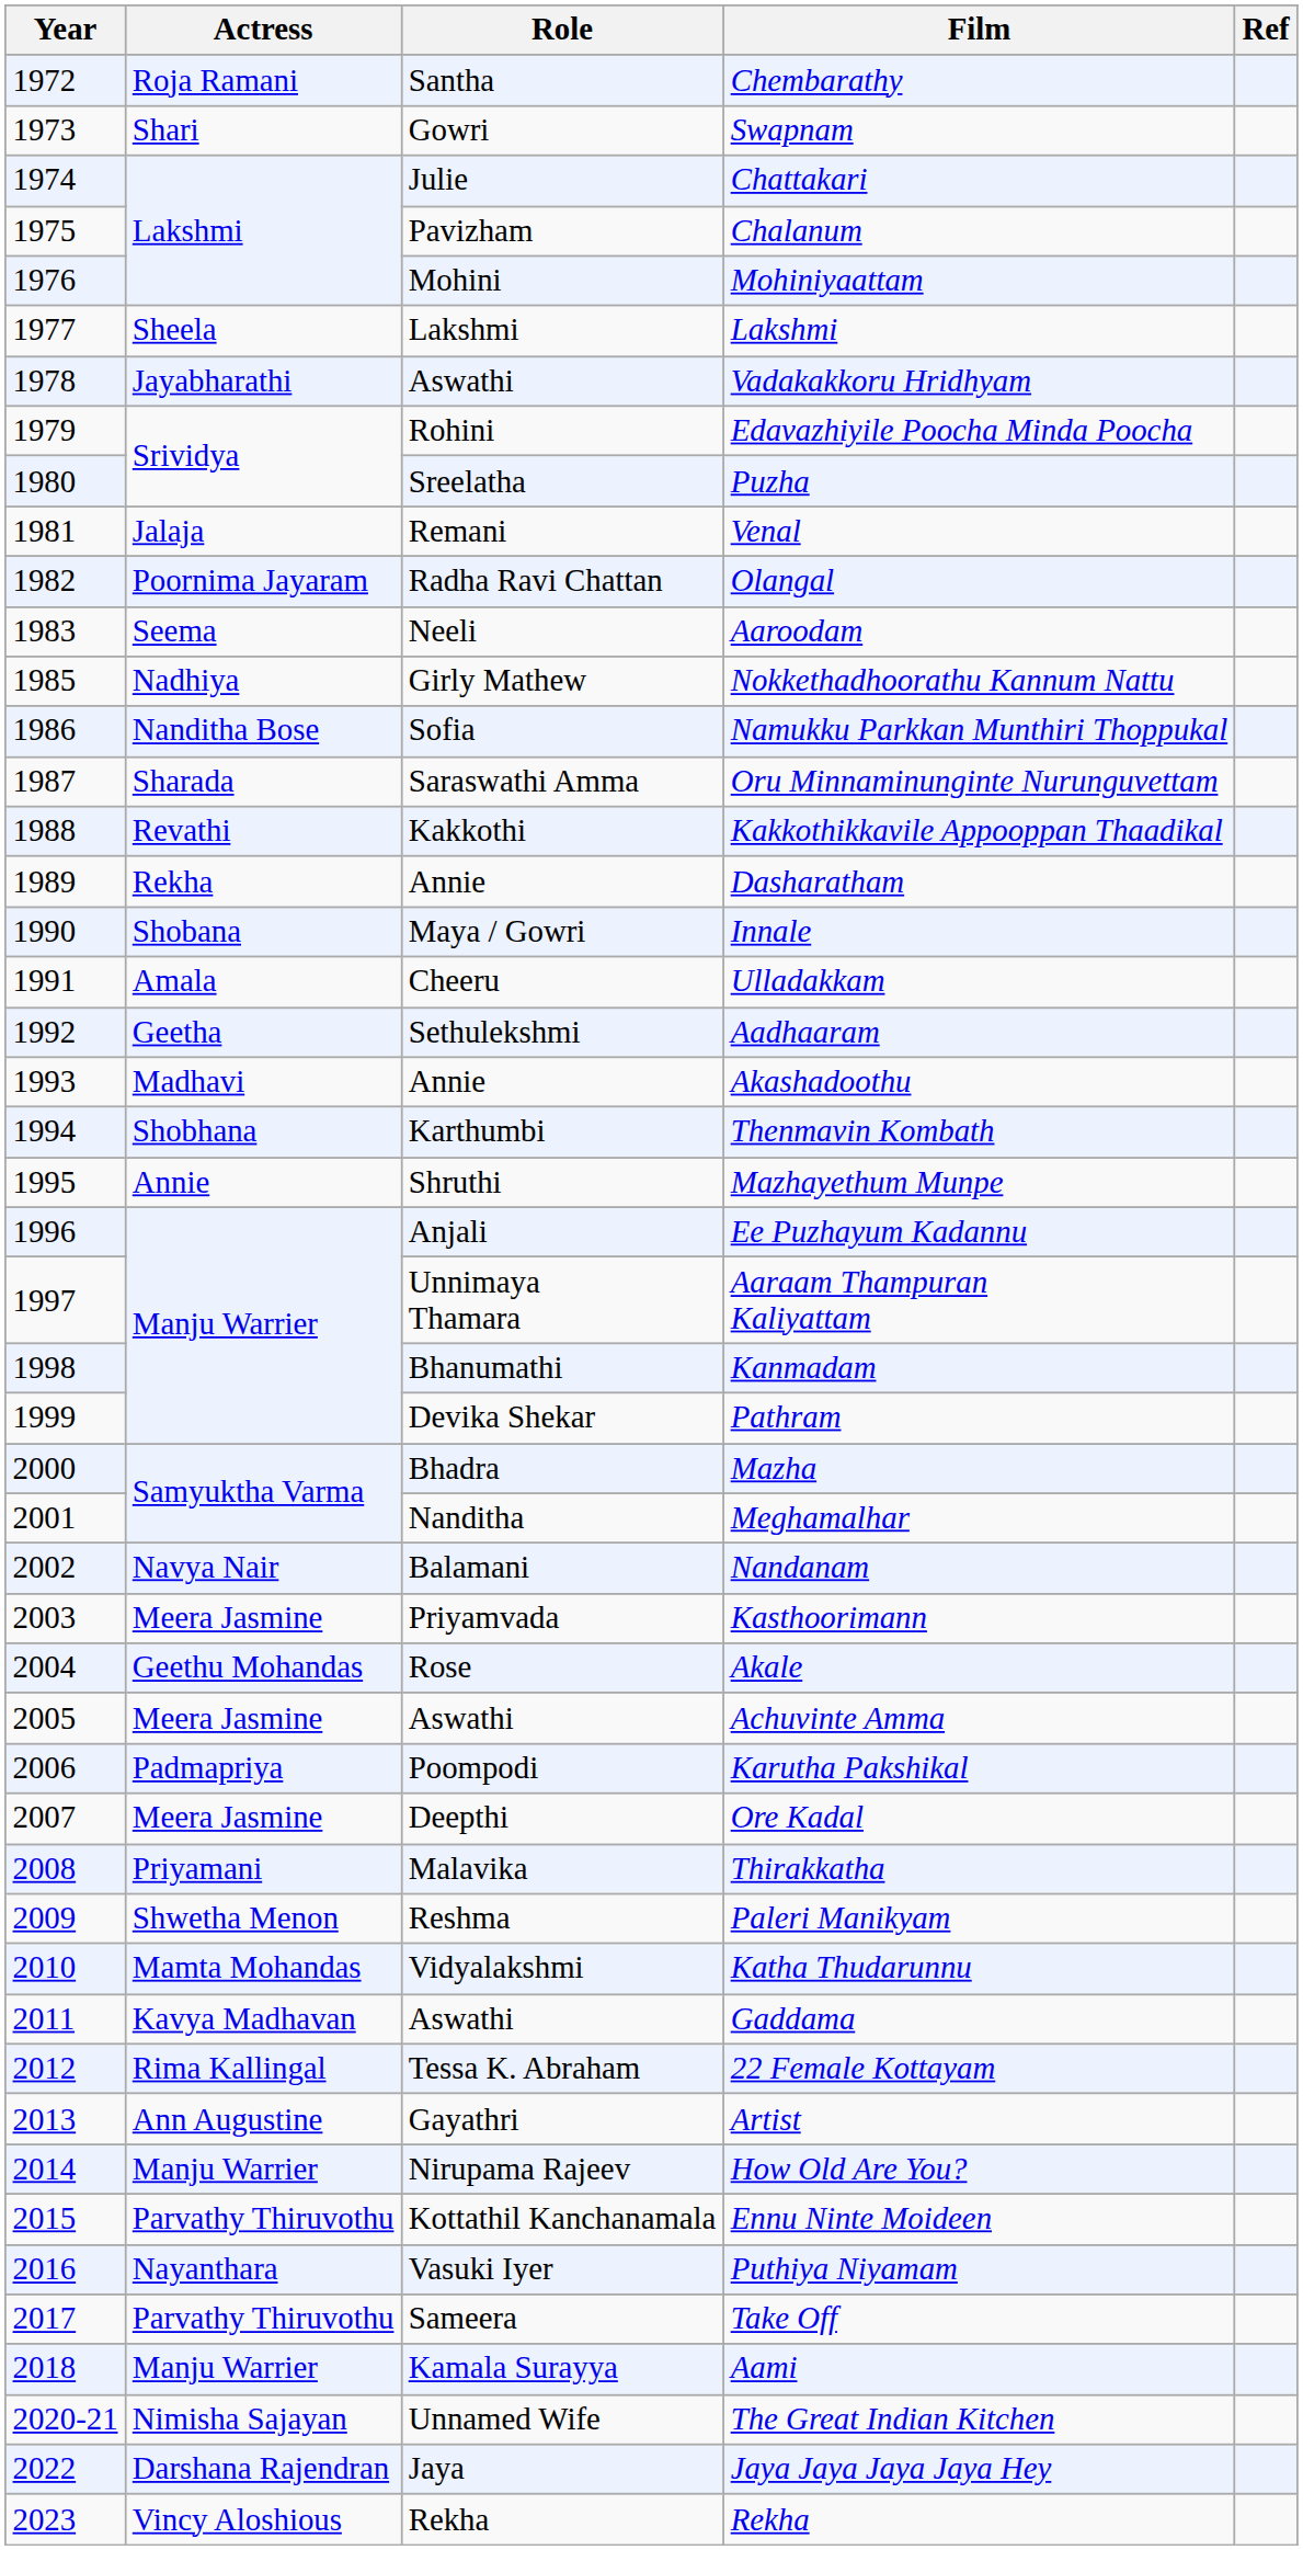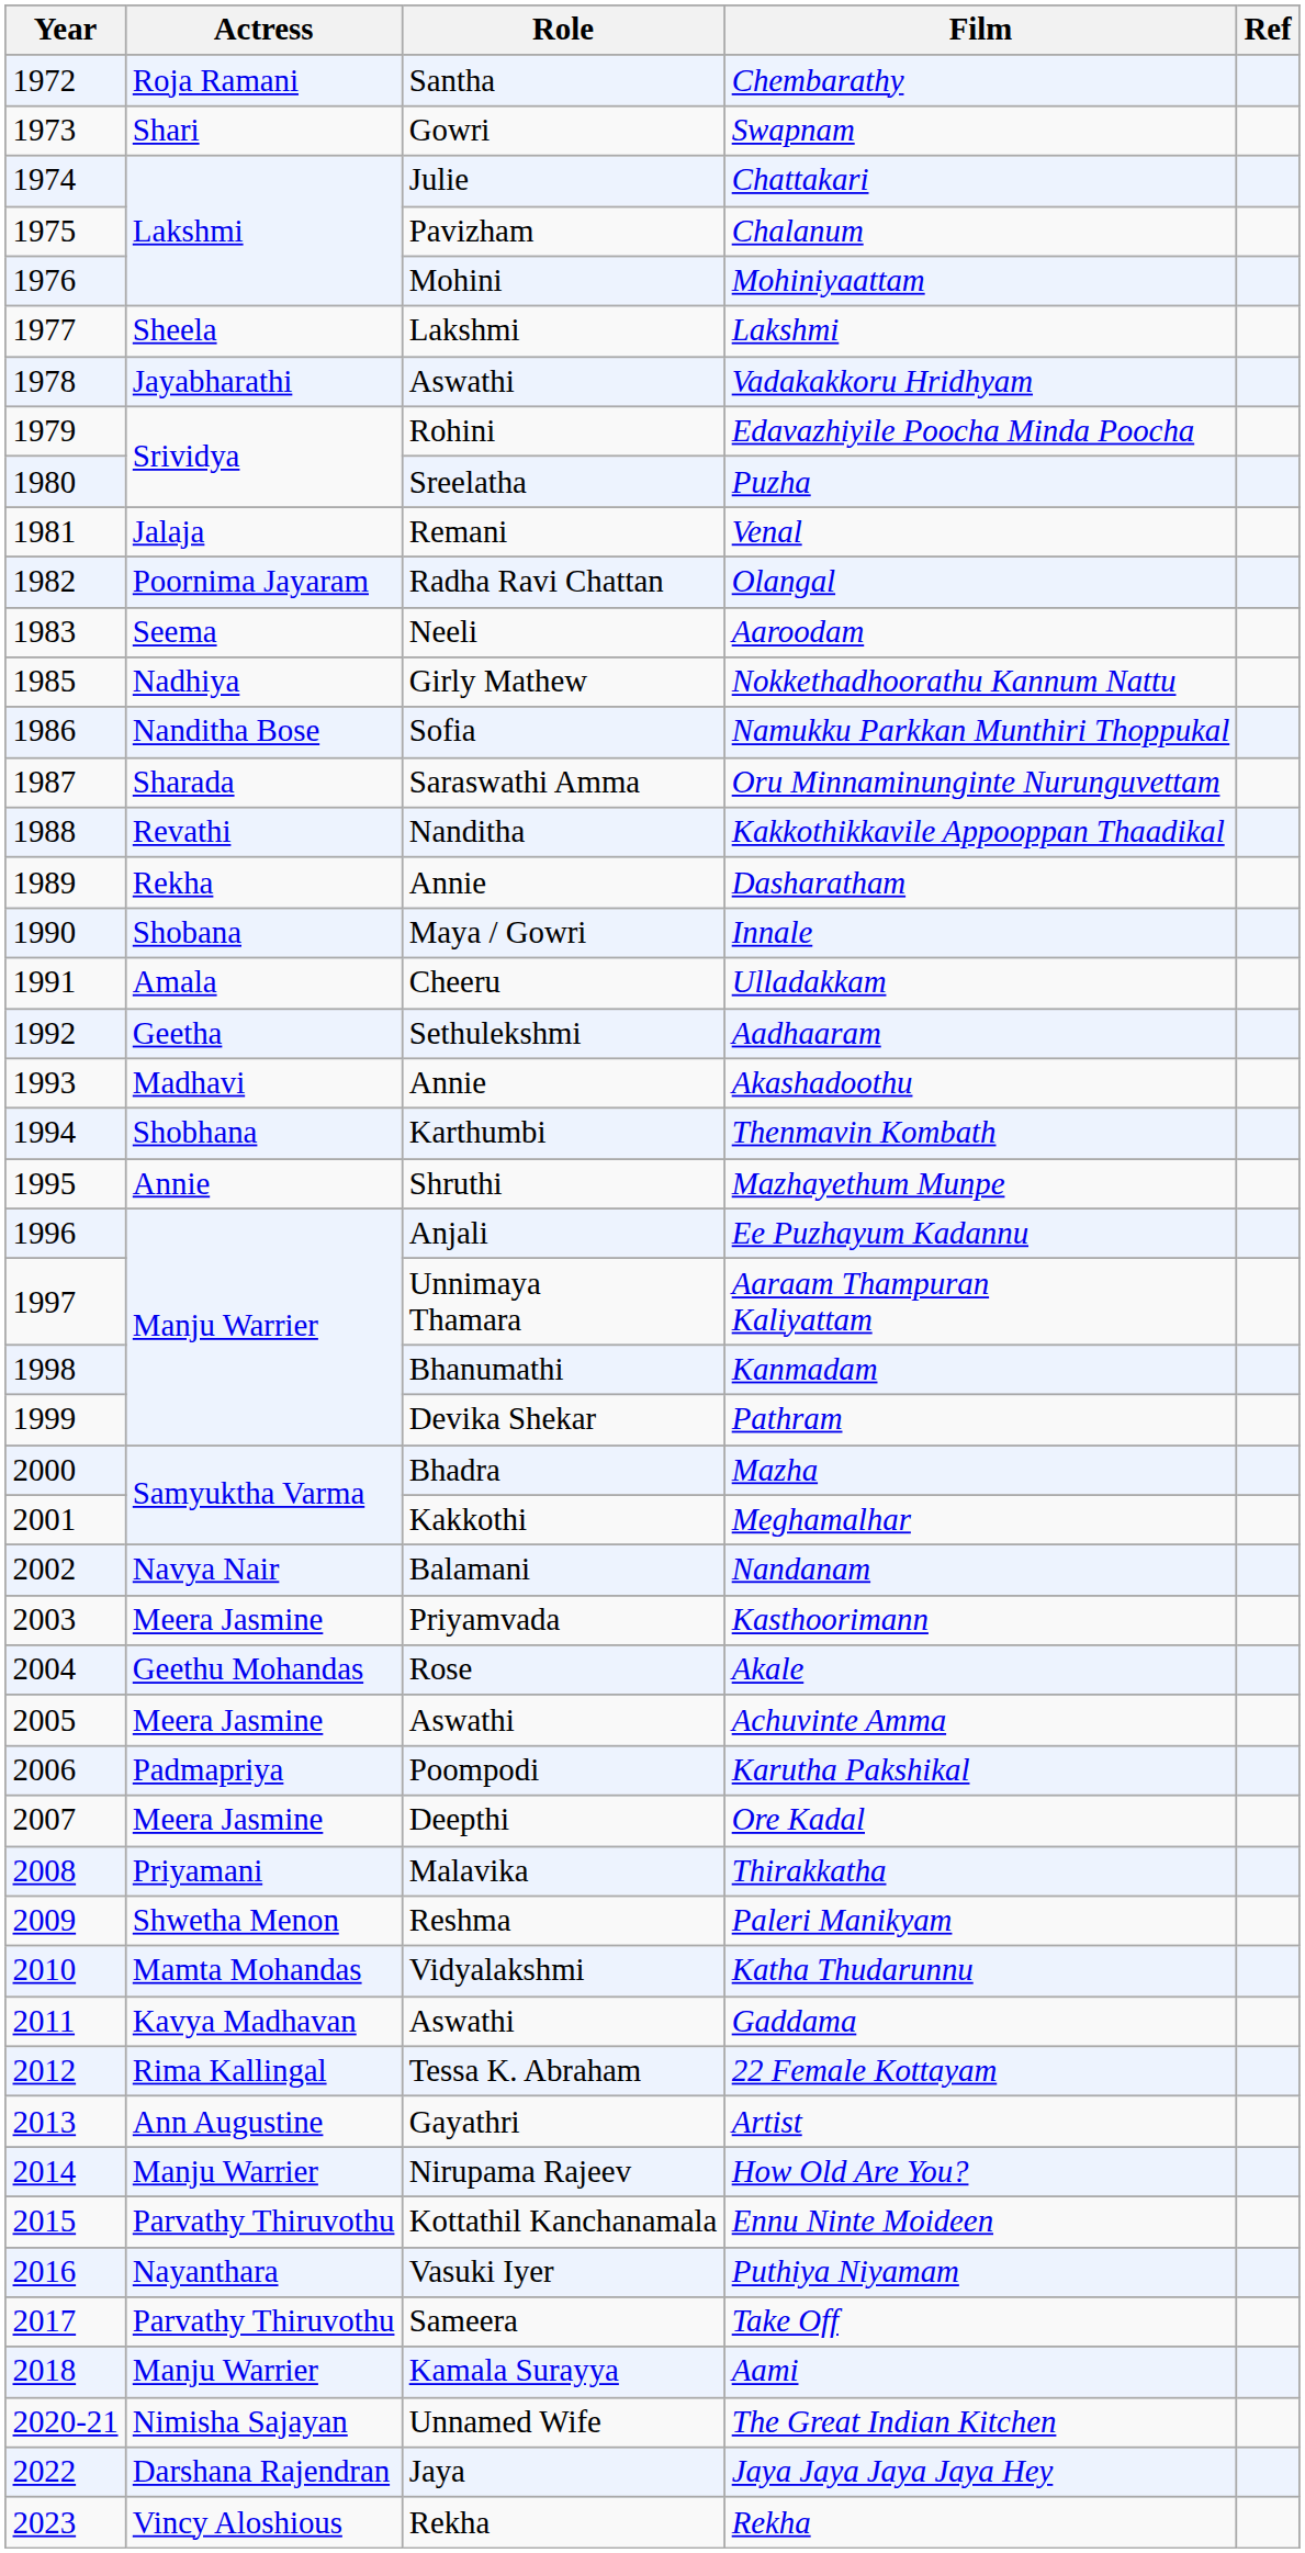Kakkothikkavile Appooppan Thaadikal | Role: Kakkothi -> Nanditha
Meghamalhar | Role: Nanditha -> Kakkothi
